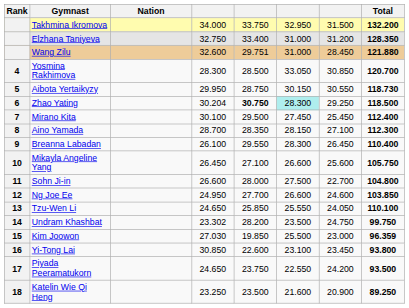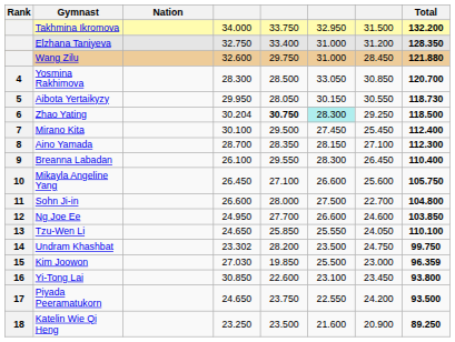Wang Zilu | column 5: 29.751 -> 29.750
Aibota Yertaikyzy | column 5: 28.750 -> 28.050
